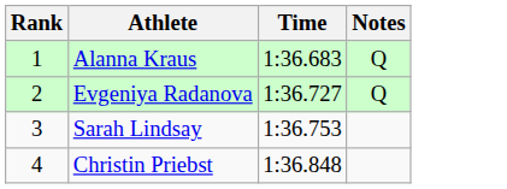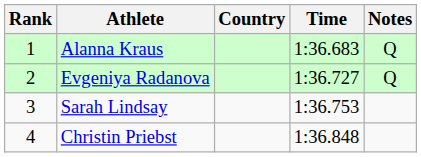+ column: Country
